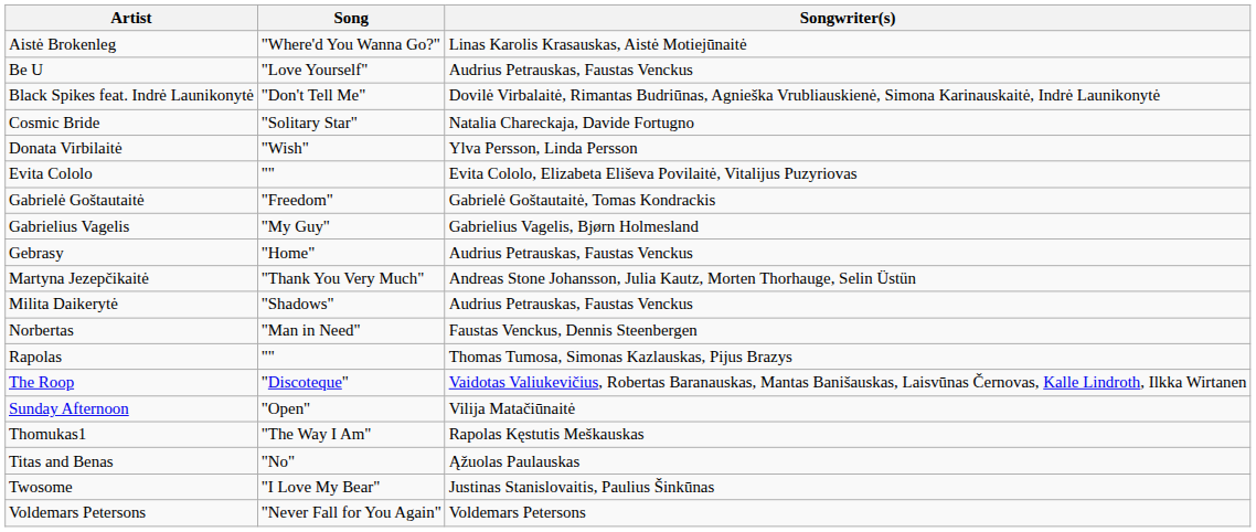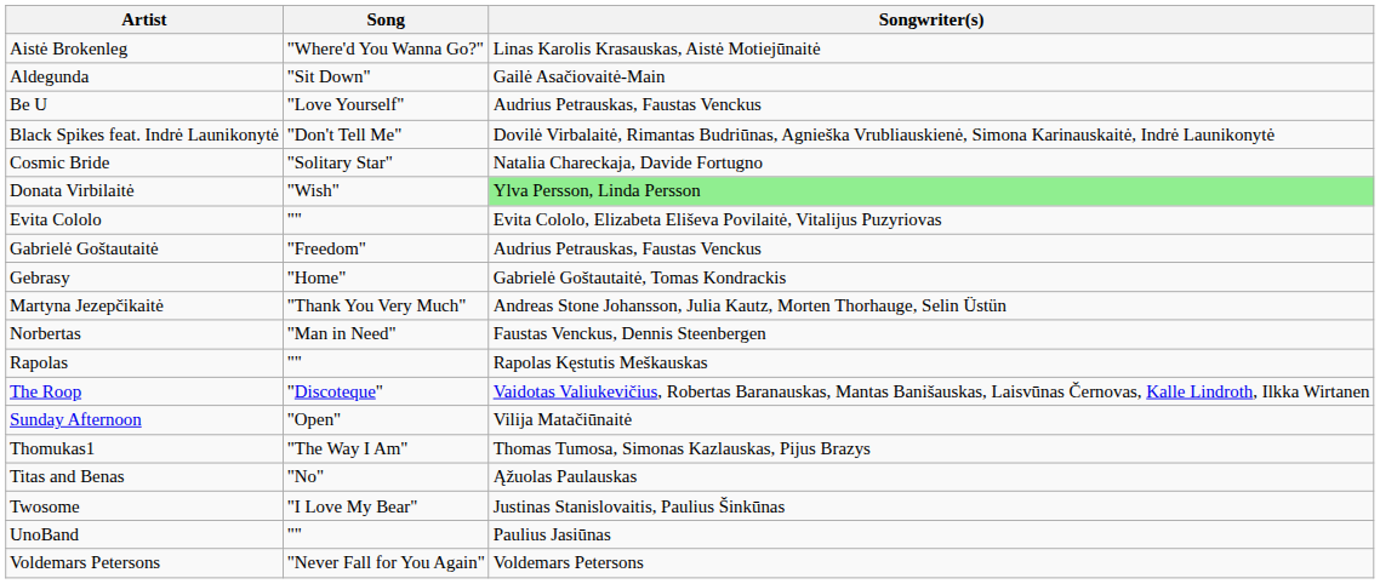+ row: Aldegunda | "Sit Down" | Gailė Asačiovaitė-Main
Donata Virbilaitė | Songwriter(s): no background -> lightgreen background
Gabrielė Goštautaitė | Songwriter(s): Gabrielė Goštautaitė, Tomas Kondrackis -> Audrius Petrauskas, Faustas Venckus
- row: Gabrielius Vagelis | "My Guy" | Gabrielius Vagelis, Bjørn Holmesland
Gebrasy | Songwriter(s): Audrius Petrauskas, Faustas Venckus -> Gabrielė Goštautaitė, Tomas Kondrackis
- row: Milita Daikerytė | "Shadows" | Audrius Petrauskas, Faustas Venckus
Rapolas | Songwriter(s): Thomas Tumosa, Simonas Kazlauskas, Pijus Brazys -> Rapolas Kęstutis Meškauskas
Thomukas1 | Songwriter(s): Rapolas Kęstutis Meškauskas -> Thomas Tumosa, Simonas Kazlauskas, Pijus Brazys
+ row: UnoBand | "" | Paulius Jasiūnas
